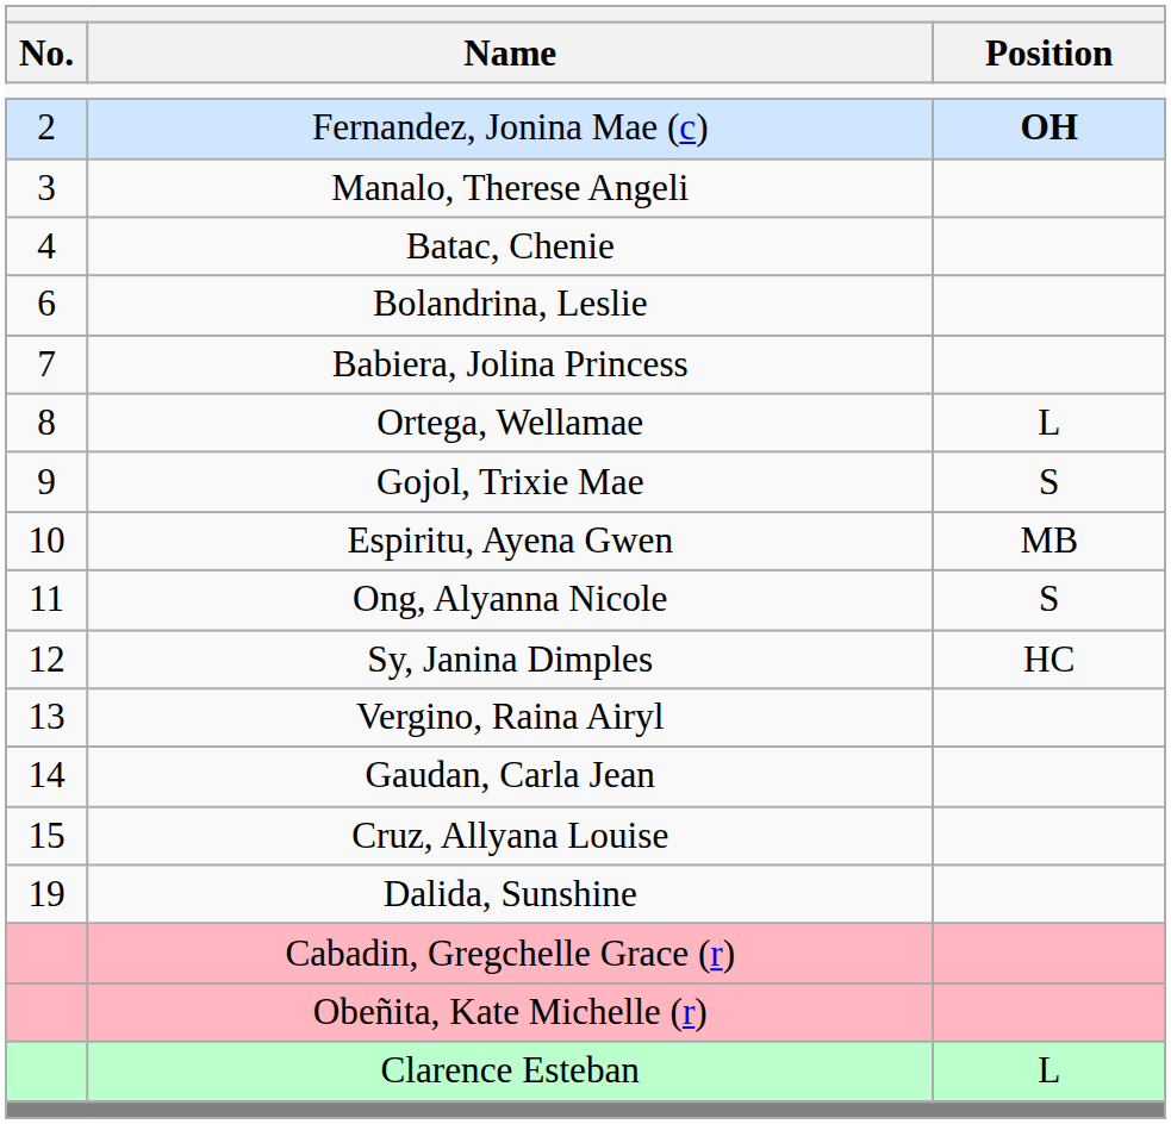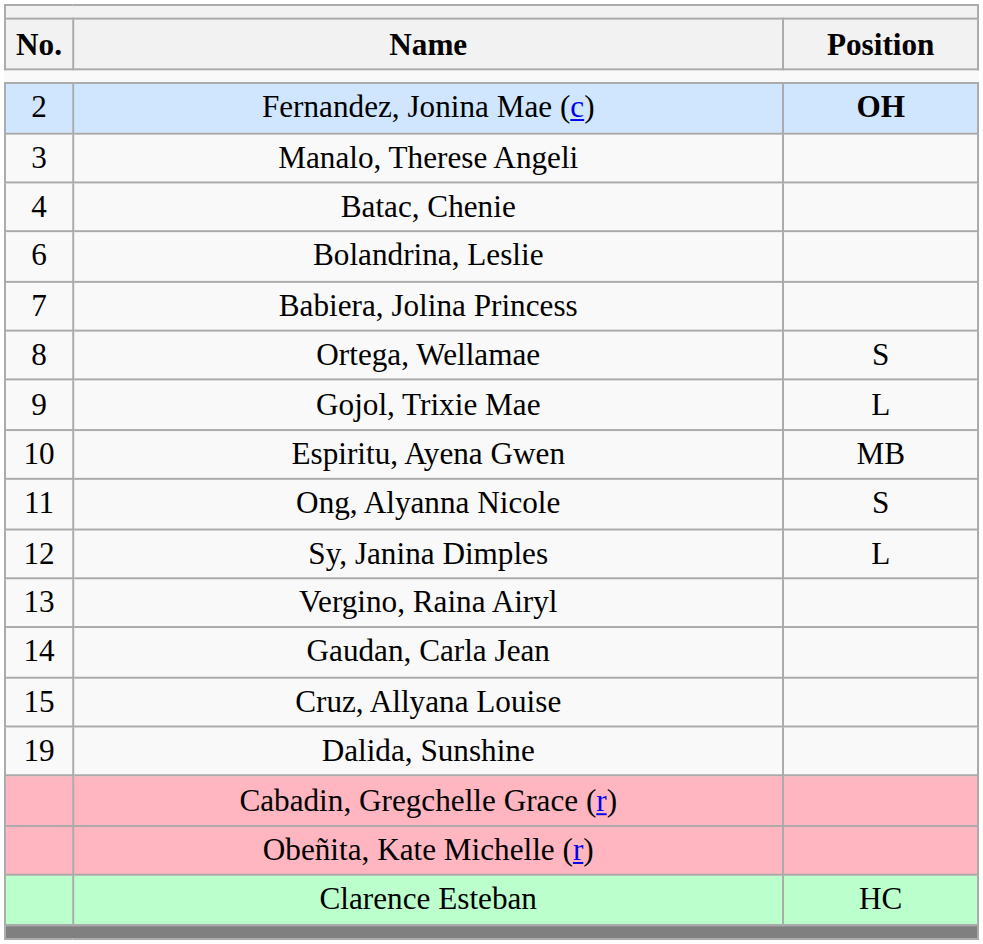Ortega, Wellamae | Position: L -> S
Gojol, Trixie Mae | Position: S -> L
Sy, Janina Dimples | Position: HC -> L
Clarence Esteban | Position: L -> HC
